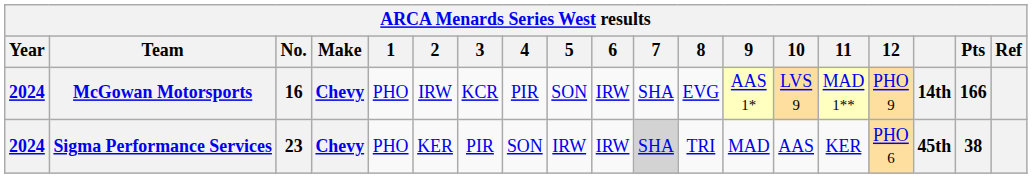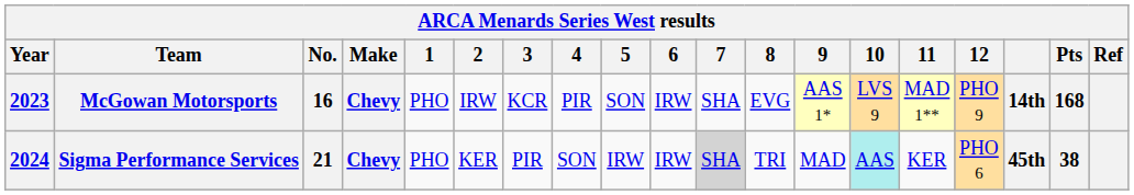McGowan Motorsports | Year: 2024 -> 2023
McGowan Motorsports | Pts: 166 -> 168
Sigma Performance Services | No.: 23 -> 21
Sigma Performance Services | 10: no background -> paleturquoise background
